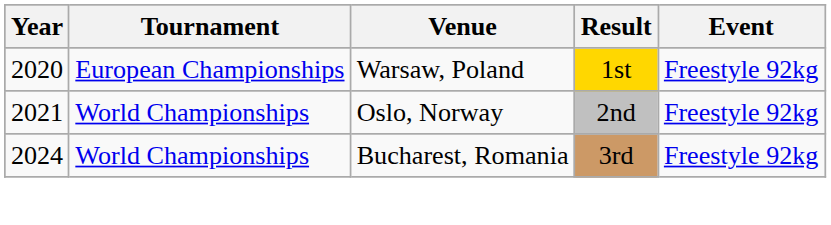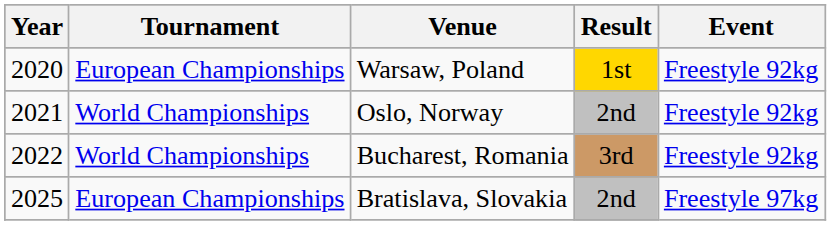Bucharest, Romania | Year: 2024 -> 2022
+ row: 2025 | European Championships | Bratislava, Slovakia | 2nd | Freestyle 97kg
